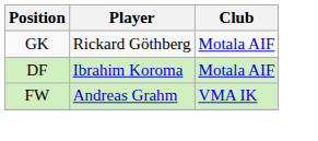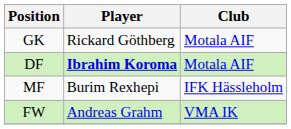DF | Player: normal -> bold
+ row: MF | Burim Rexhepi | IFK Hässleholm
